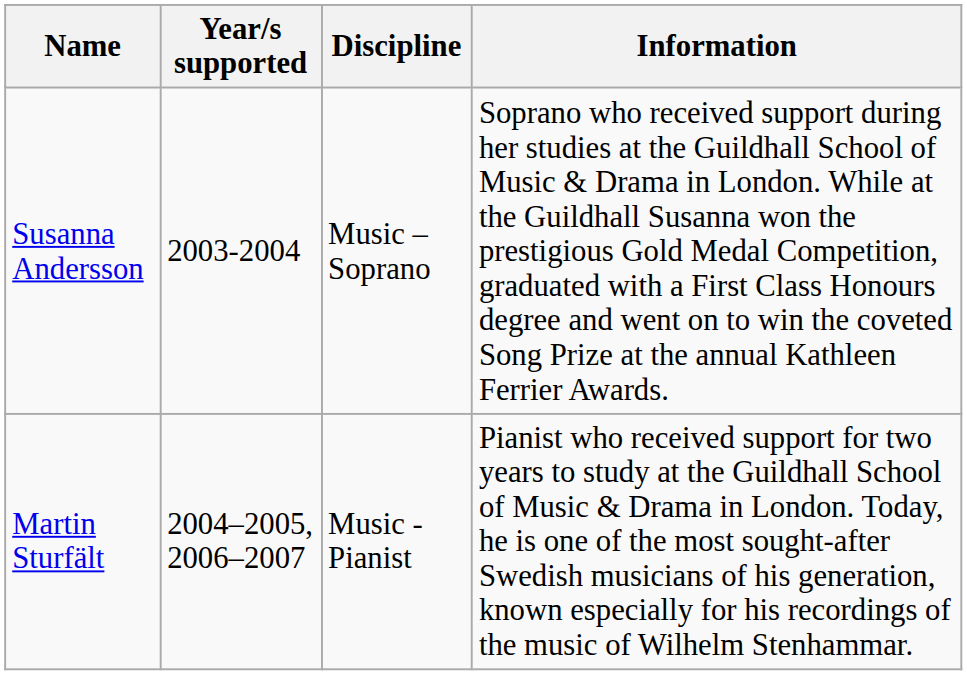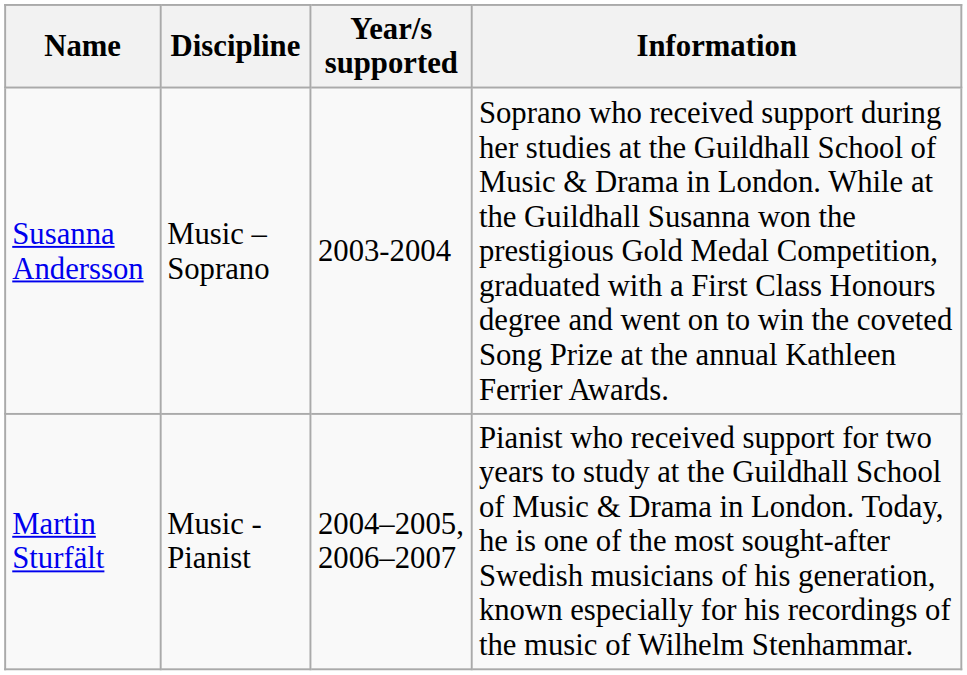columns swapped: Year/s supported <-> Discipline
